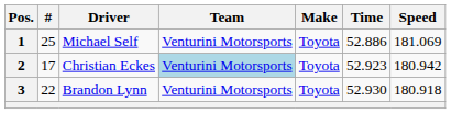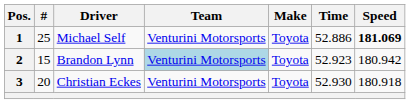1 | Speed: normal -> bold
2 | #: 17 -> 15
2 | Driver: Christian Eckes -> Brandon Lynn
3 | #: 22 -> 20
3 | Driver: Brandon Lynn -> Christian Eckes
